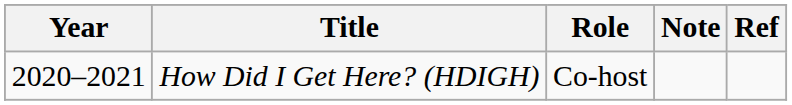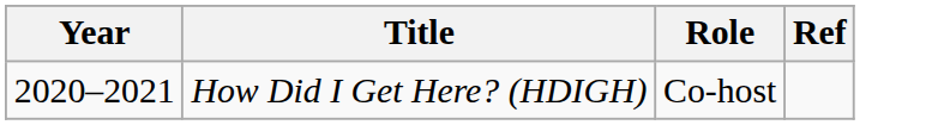- column: Note
